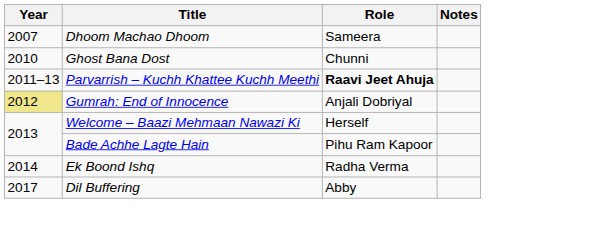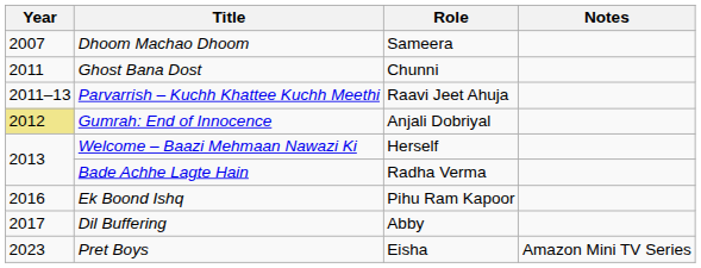Ghost Bana Dost | Year: 2010 -> 2011
Parvarrish – Kuchh Khattee Kuchh Meethi | Role: bold -> normal
Bade Achhe Lagte Hain | Role: Pihu Ram Kapoor -> Radha Verma
Ek Boond Ishq | Year: 2014 -> 2016
Ek Boond Ishq | Role: Radha Verma -> Pihu Ram Kapoor
+ row: 2023 | Pret Boys | Eisha | Amazon Mini TV Series
